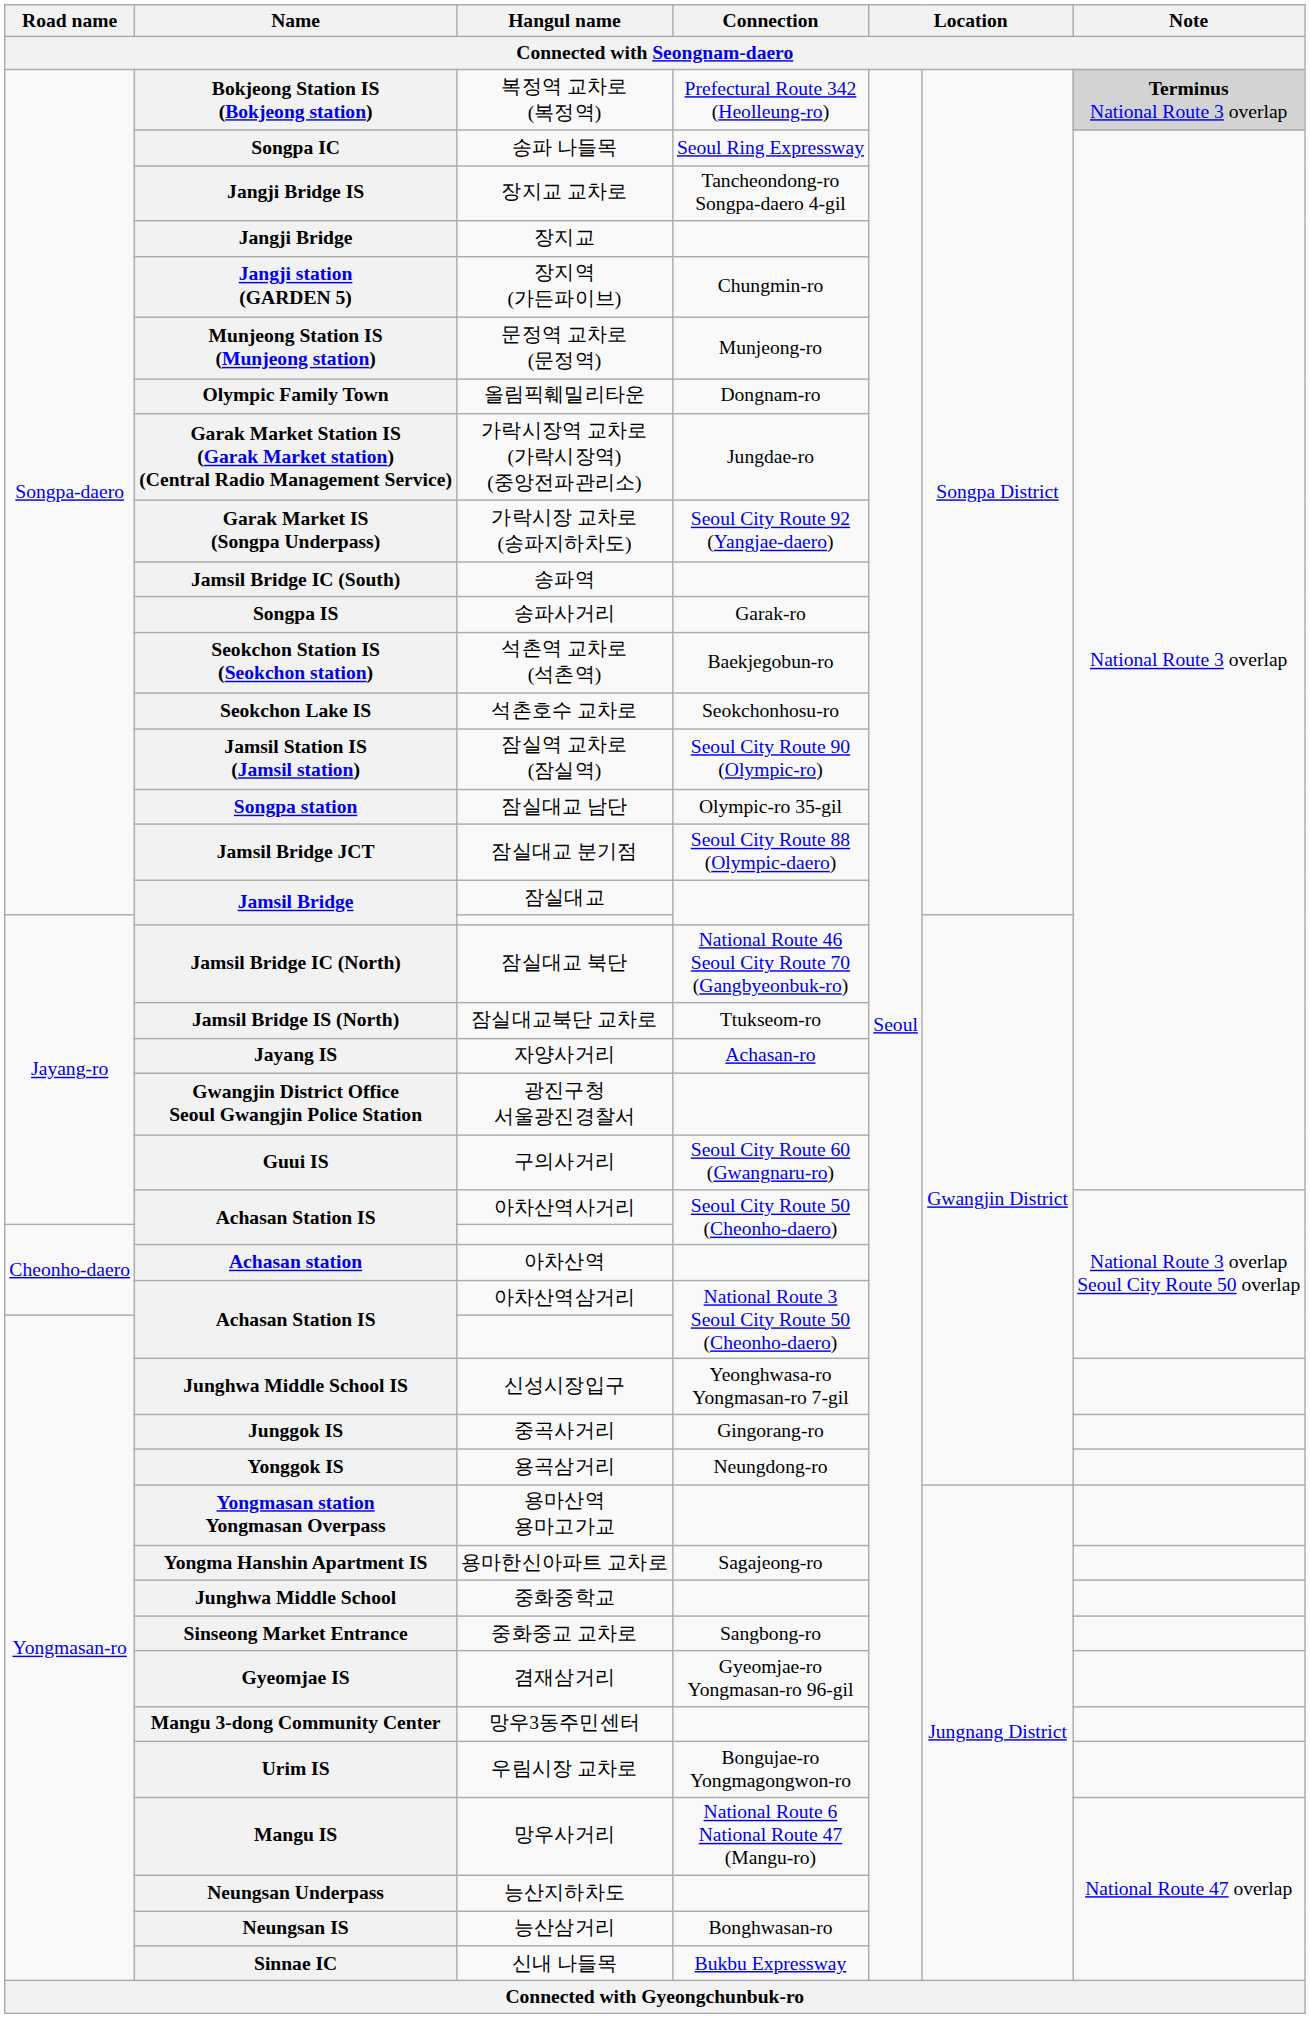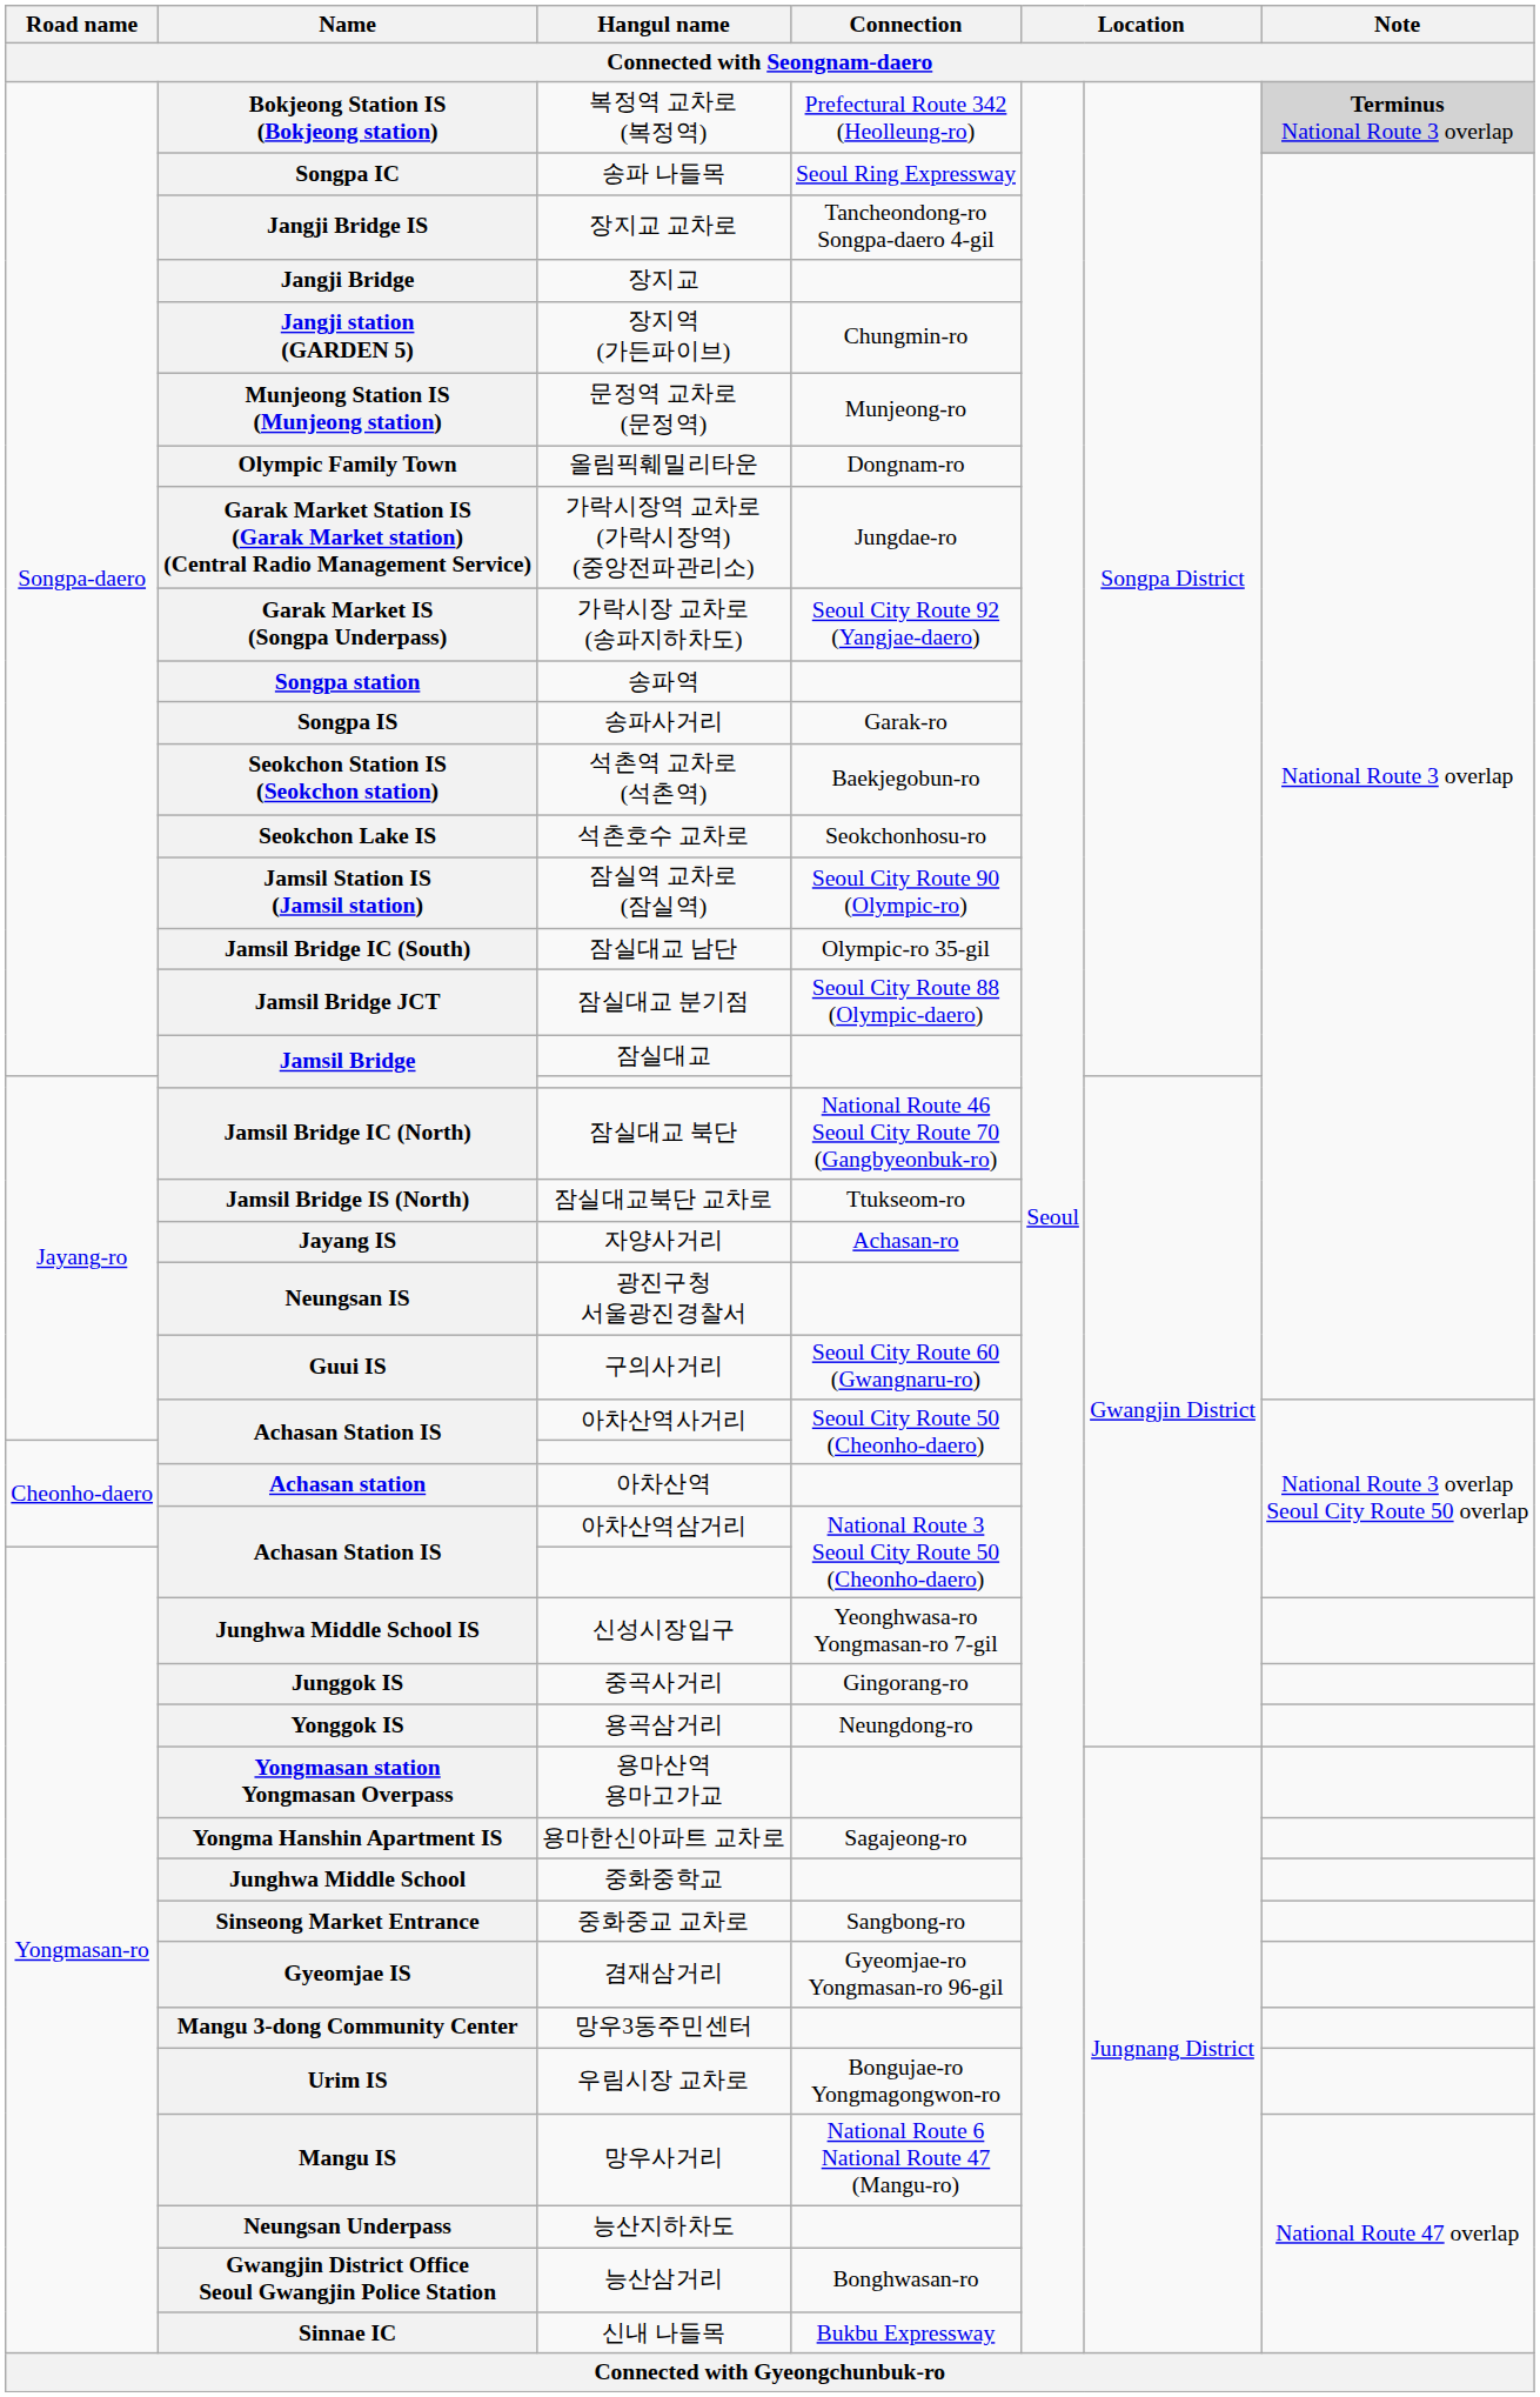송파역 | Name: Jamsil Bridge IC (South) -> Songpa station
잠실대교 남단 | Name: Songpa station -> Jamsil Bridge IC (South)
광진구청 서울광진경찰서 | Name: Gwangjin District Office Seoul Gwangjin Police Station -> Neungsan IS
능산삼거리 | Name: Neungsan IS -> Gwangjin District Office Seoul Gwangjin Police Station
